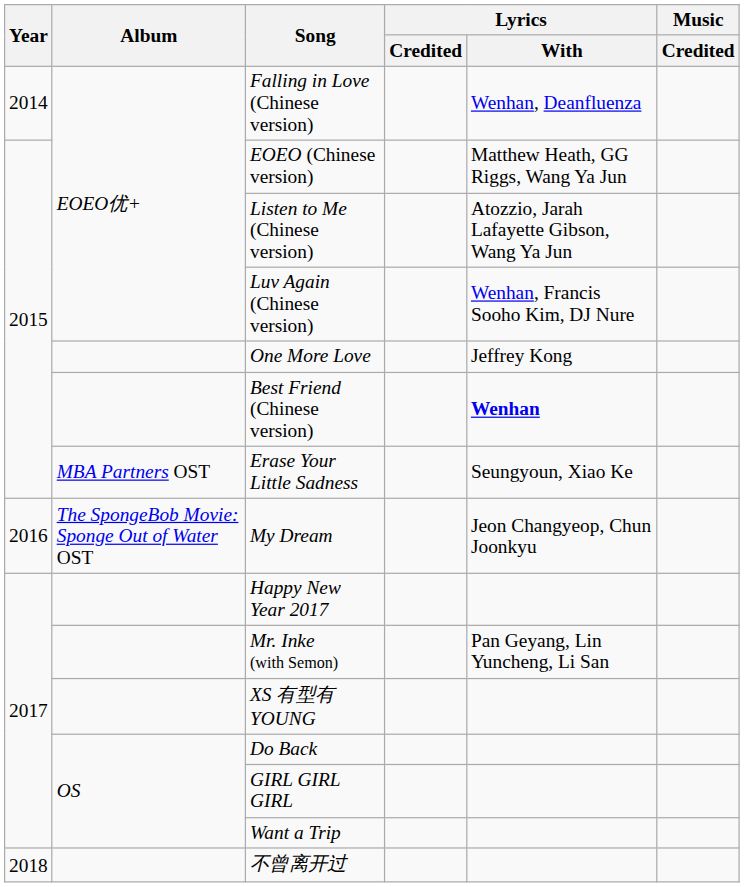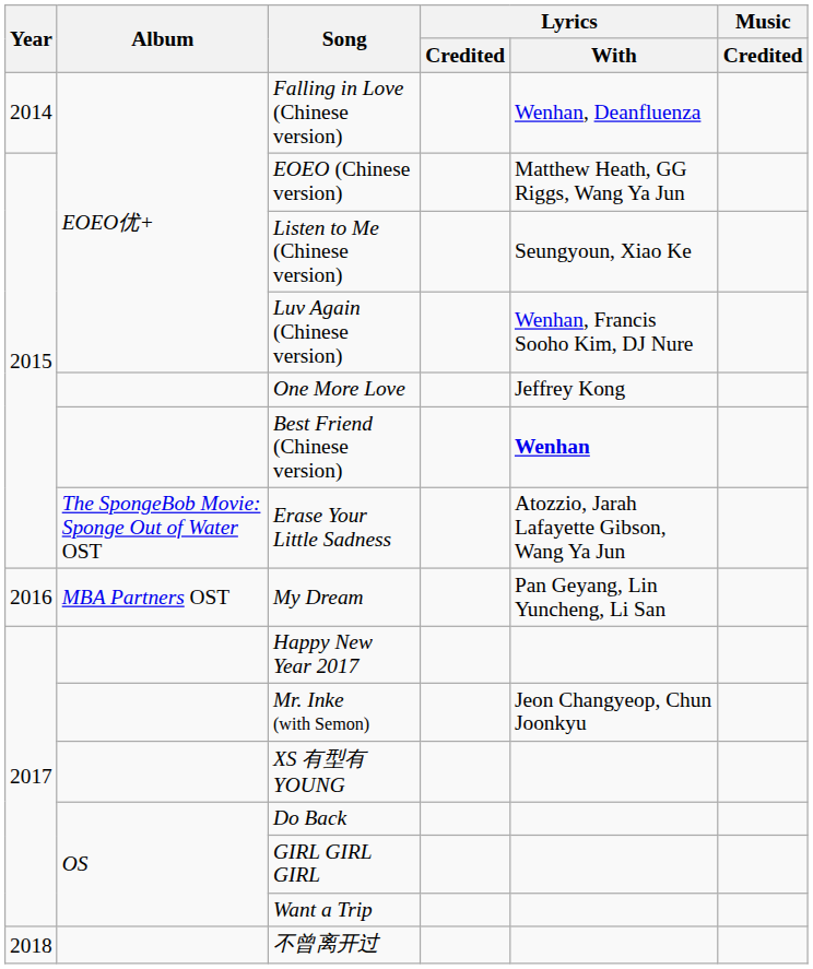Listen to Me (Chinese version) | Lyrics / With: Atozzio, Jarah Lafayette Gibson, Wang Ya Jun -> Seungyoun, Xiao Ke
Erase Your Little Sadness | Album: MBA Partners OST -> The SpongeBob Movie: Sponge Out of Water OST
Erase Your Little Sadness | Lyrics / With: Seungyoun, Xiao Ke -> Atozzio, Jarah Lafayette Gibson, Wang Ya Jun
My Dream | Album: The SpongeBob Movie: Sponge Out of Water OST -> MBA Partners OST
My Dream | Lyrics / With: Jeon Changyeop, Chun Joonkyu -> Pan Geyang, Lin Yuncheng, Li San
Mr. Inke (with Semon) | Lyrics / With: Pan Geyang, Lin Yuncheng, Li San -> Jeon Changyeop, Chun Joonkyu
